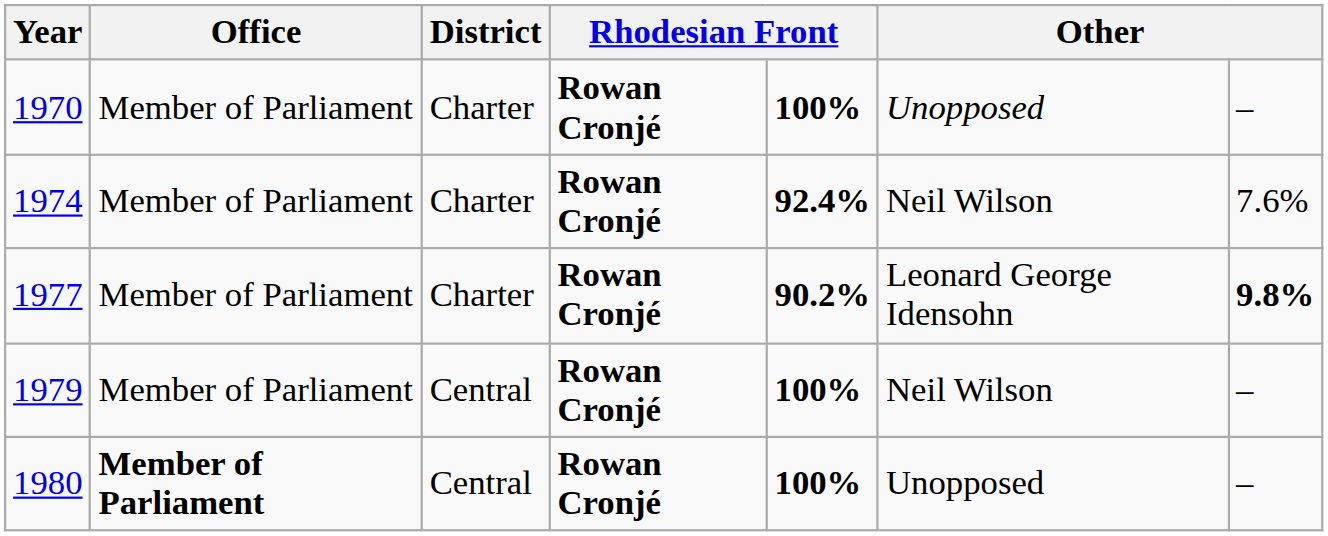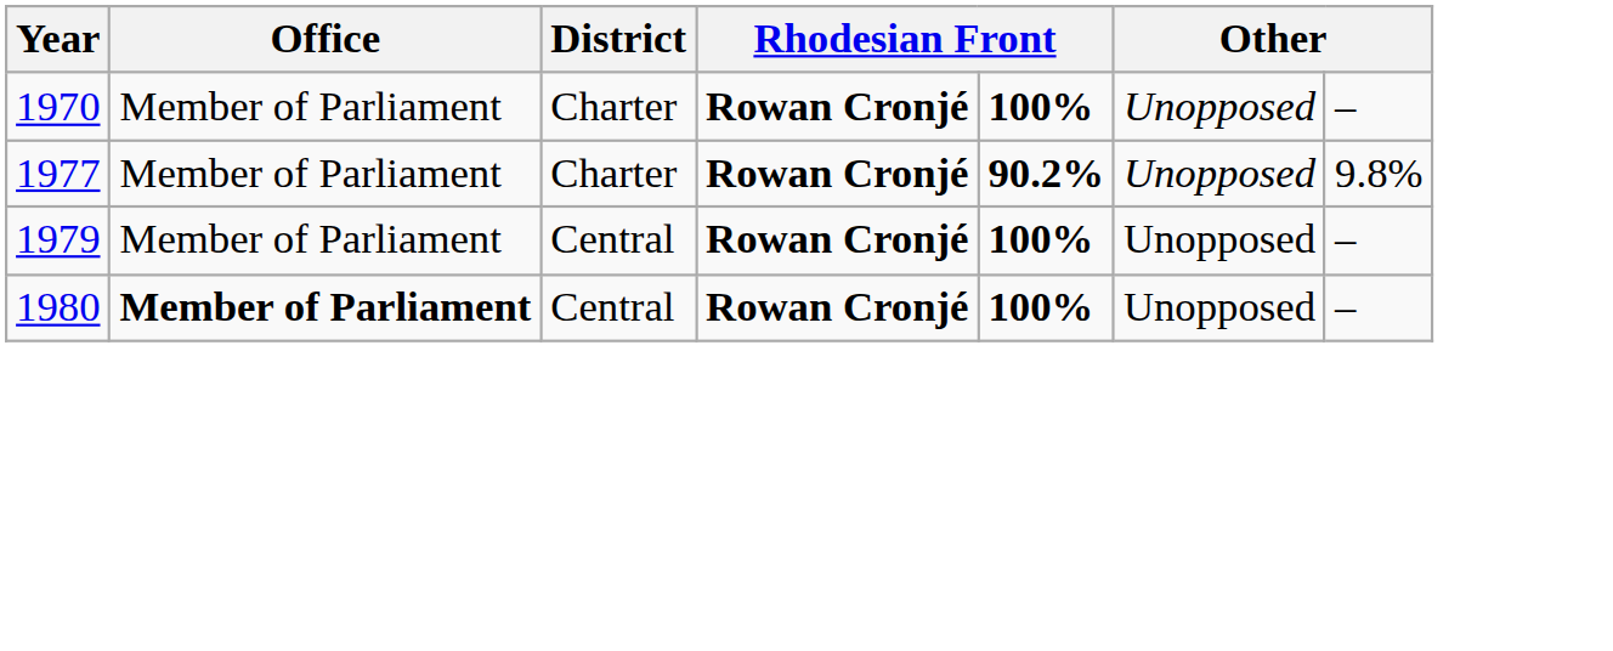- row: 1974 | Member of Parliament | Charter | Rowan Cronjé | 92.4% | Neil Wilson | 7.6%
1977 | column 6: Leonard George Idensohn -> Unopposed
1977 | column 7: bold -> normal
1979 | column 6: Neil Wilson -> Unopposed
